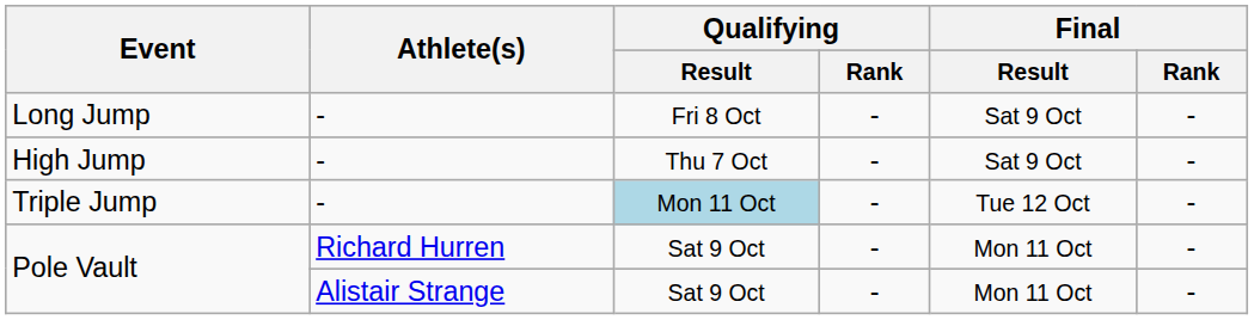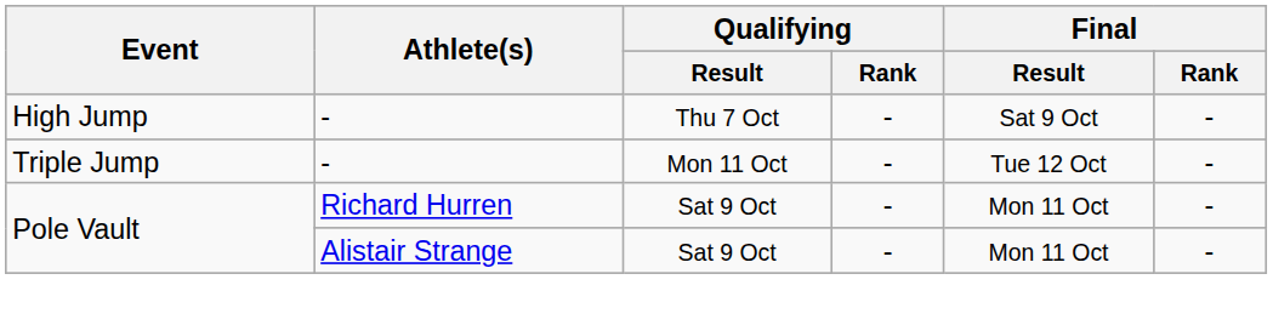- row: Long Jump | - | Fri 8 Oct | - | Sat 9 Oct | -
Triple Jump | Qualifying / Result: lightblue background -> no background
